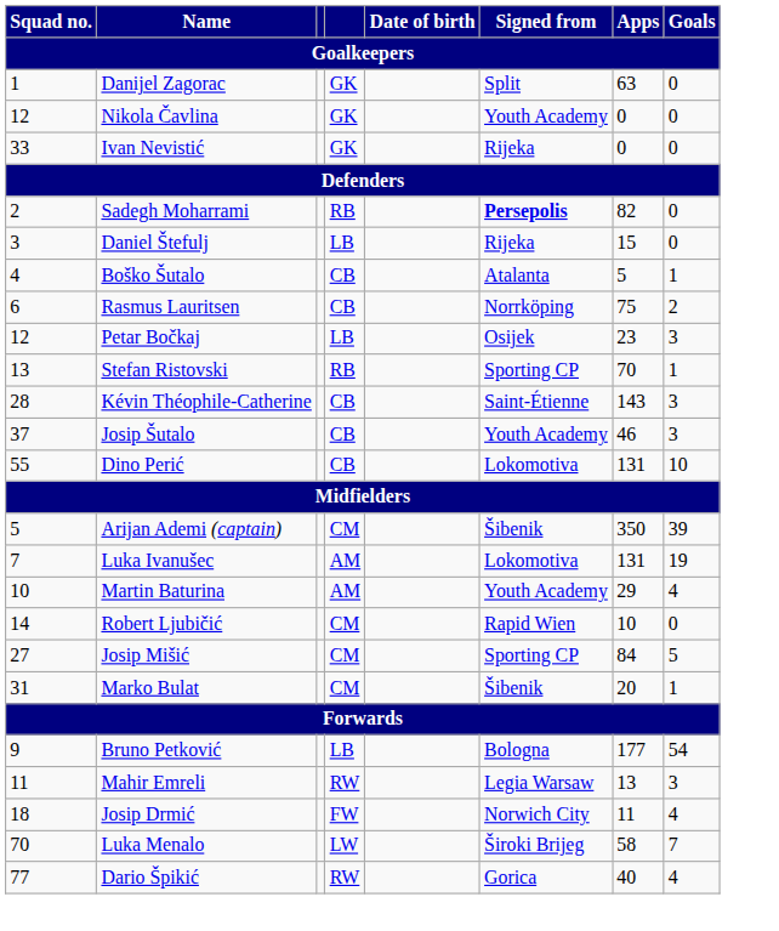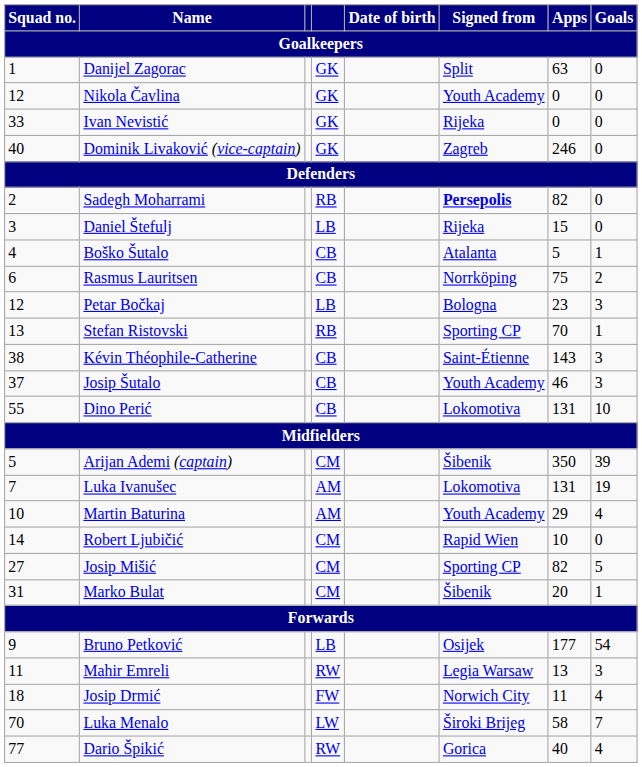+ row: 40 | Dominik Livaković (vice-captain) | GK | Zagreb | 246 | 0
Petar Bočkaj | Signed from: Osijek -> Bologna
Kévin Théophile-Catherine | Squad no.: 28 -> 38
Josip Mišić | Apps: 84 -> 82
Bruno Petković | Signed from: Bologna -> Osijek
